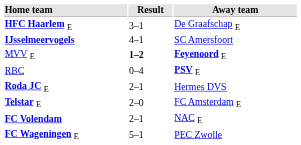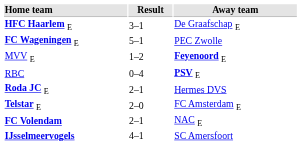rows swapped: IJsselmeervogels <-> FC Wageningen E
MVV E | Result: bold -> normal
